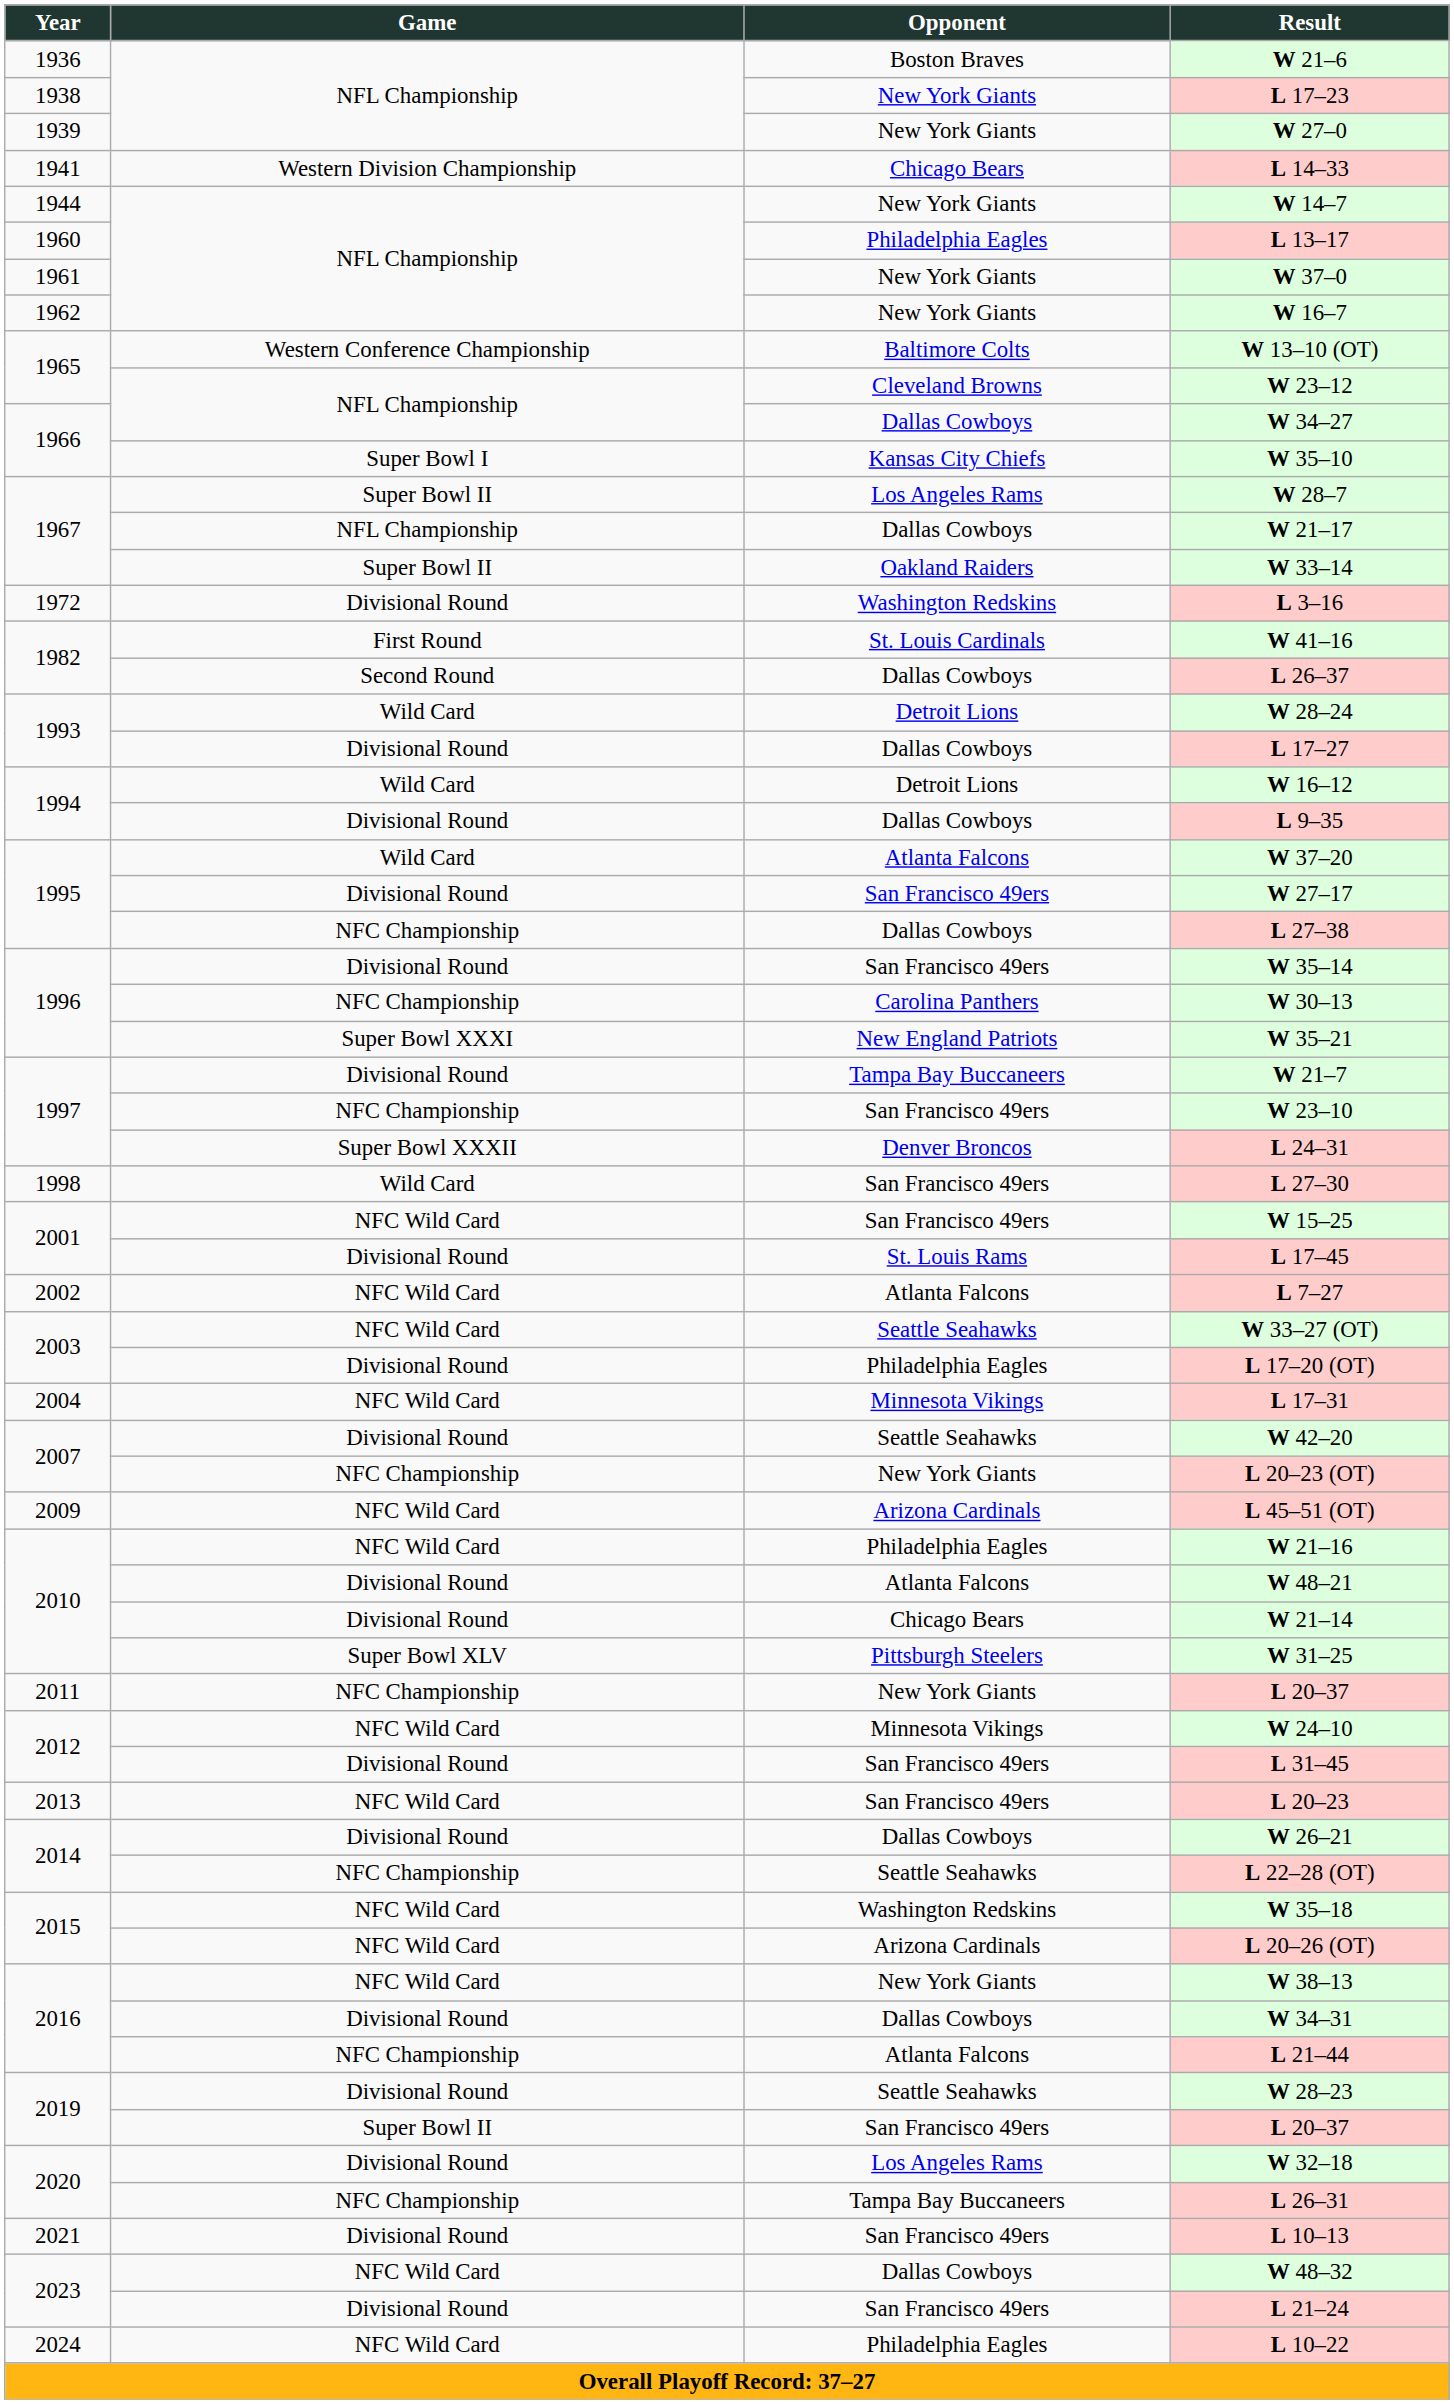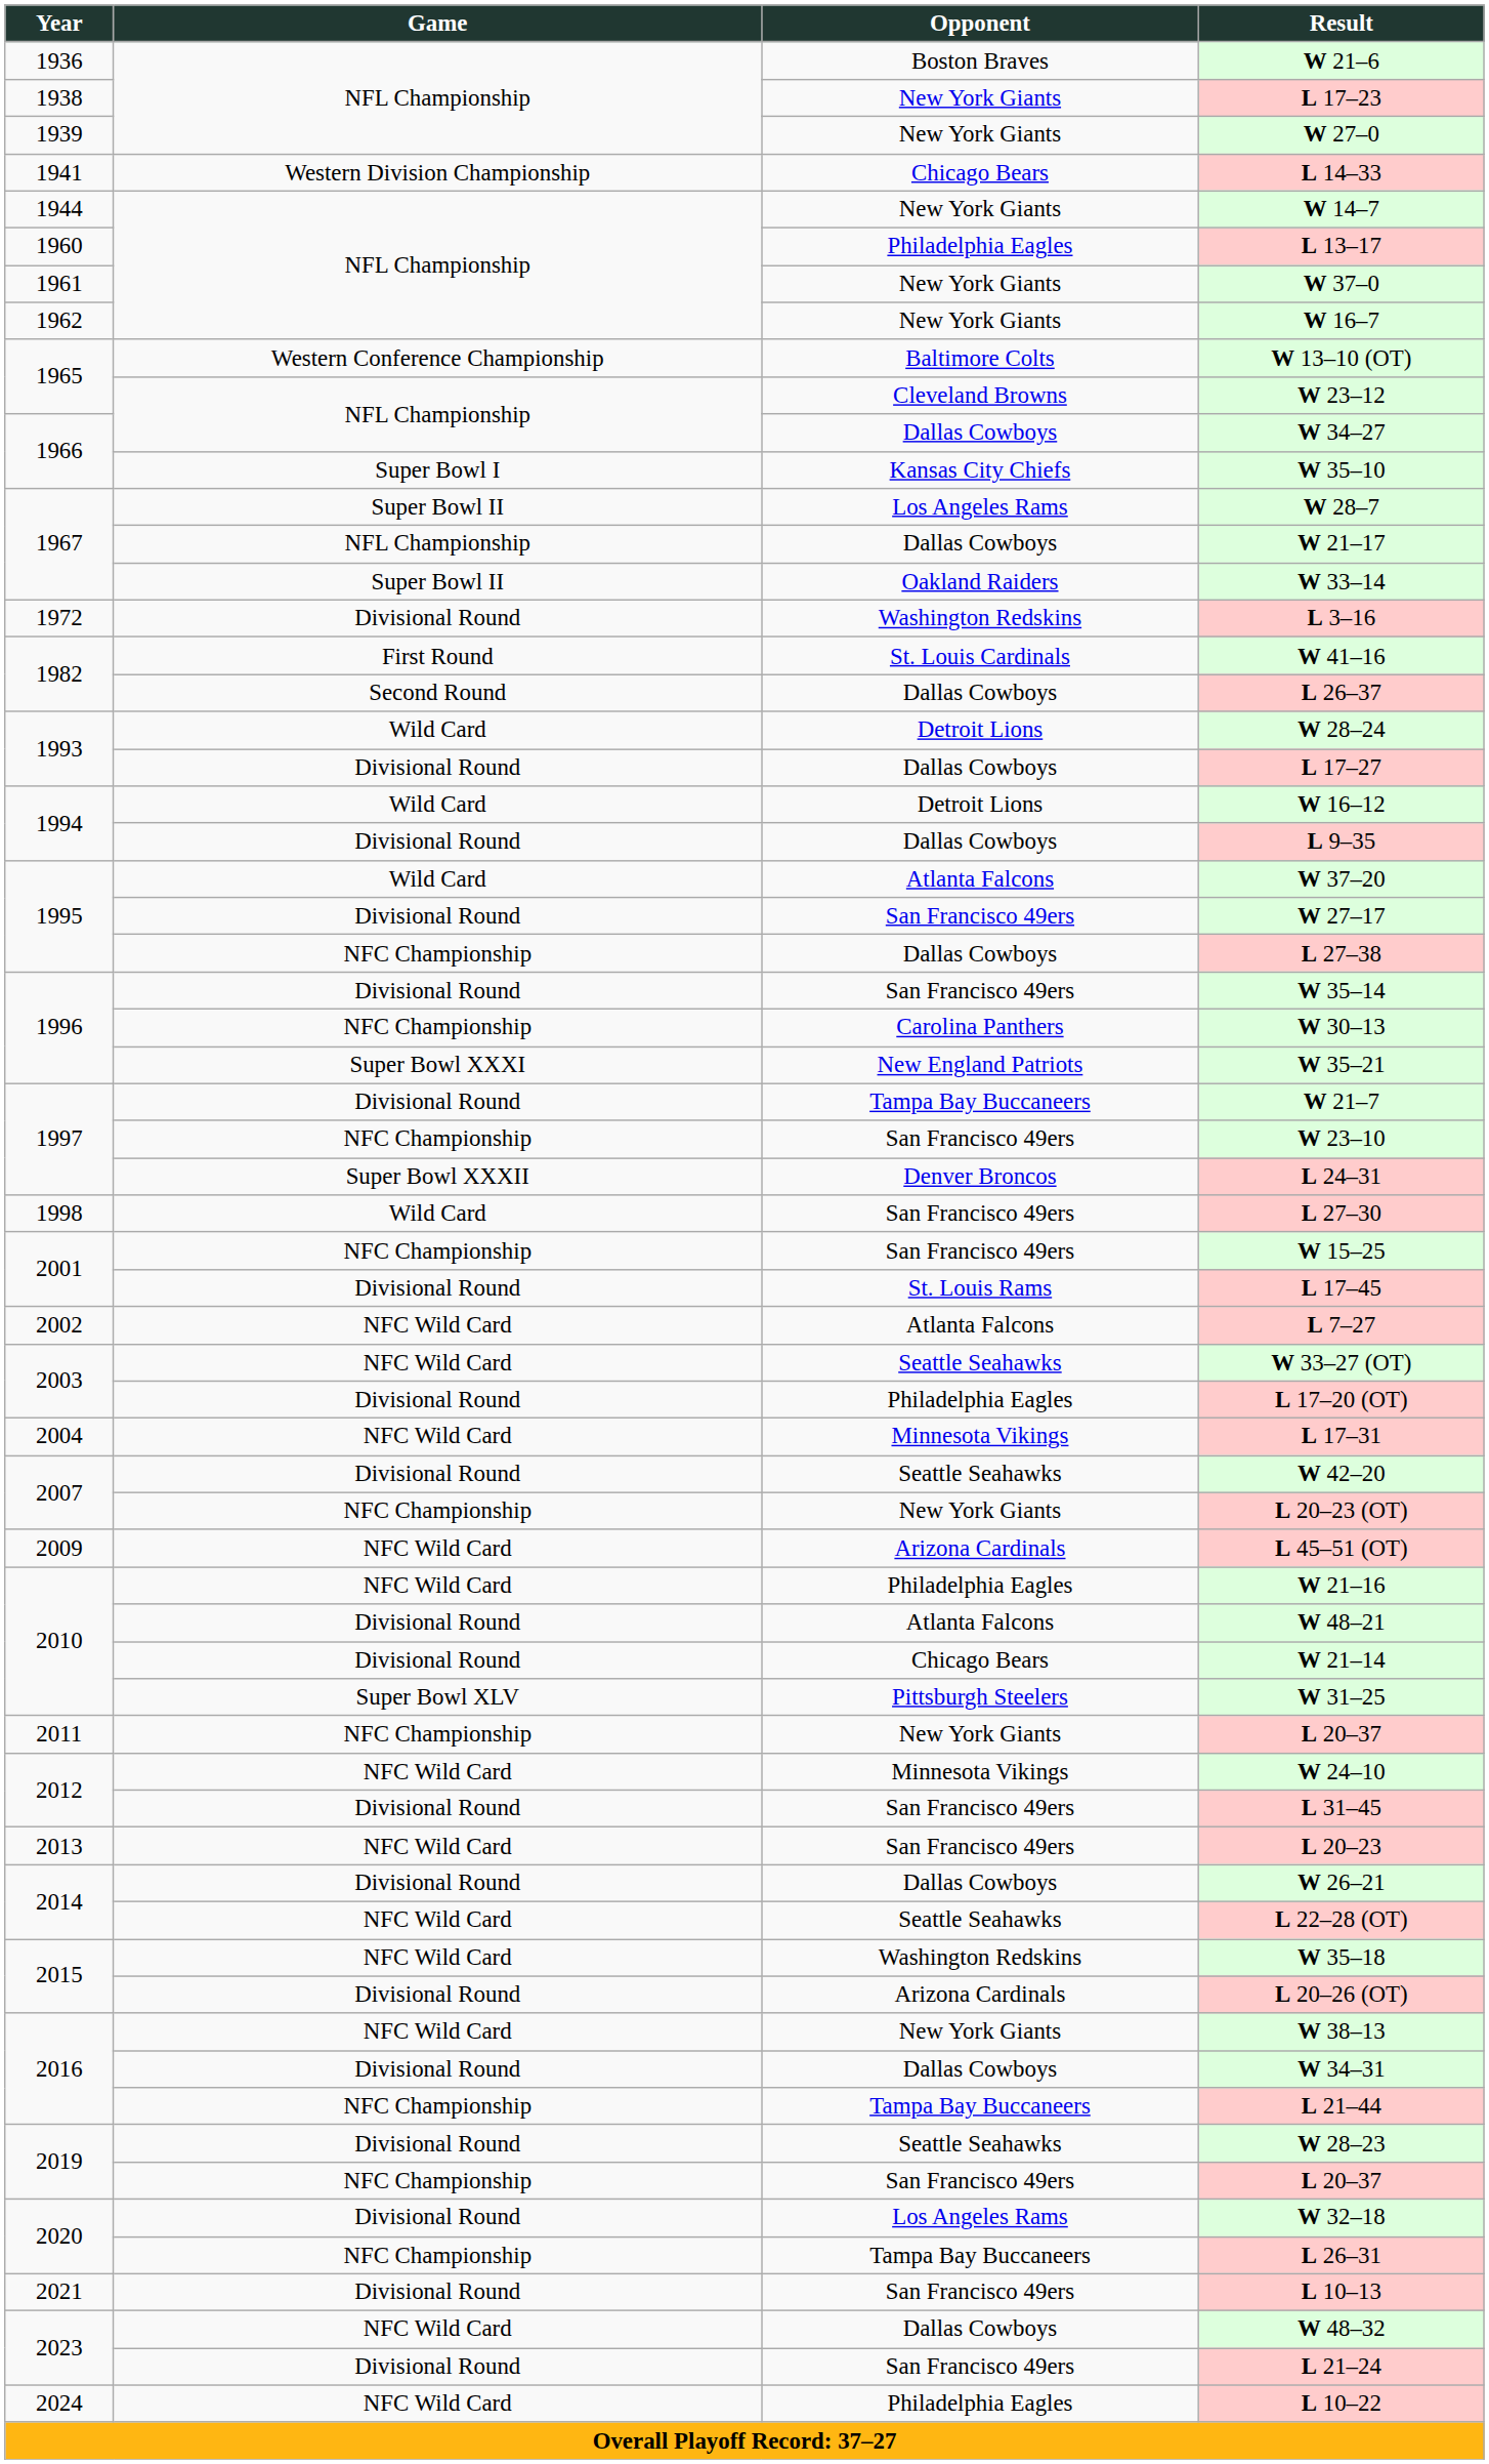W 15–25 | Game: NFC Wild Card -> NFC Championship
L 22–28 (OT) | Game: NFC Championship -> NFC Wild Card
L 20–26 (OT) | Game: NFC Wild Card -> Divisional Round
L 21–44 | Opponent: Atlanta Falcons -> Tampa Bay Buccaneers
2019 / L 20–37 | Game: Super Bowl II -> NFC Championship
